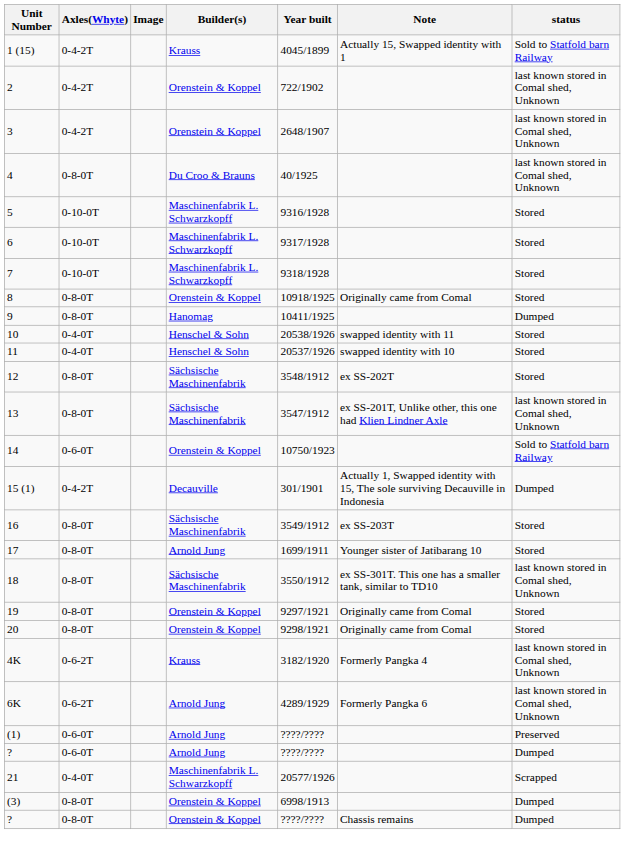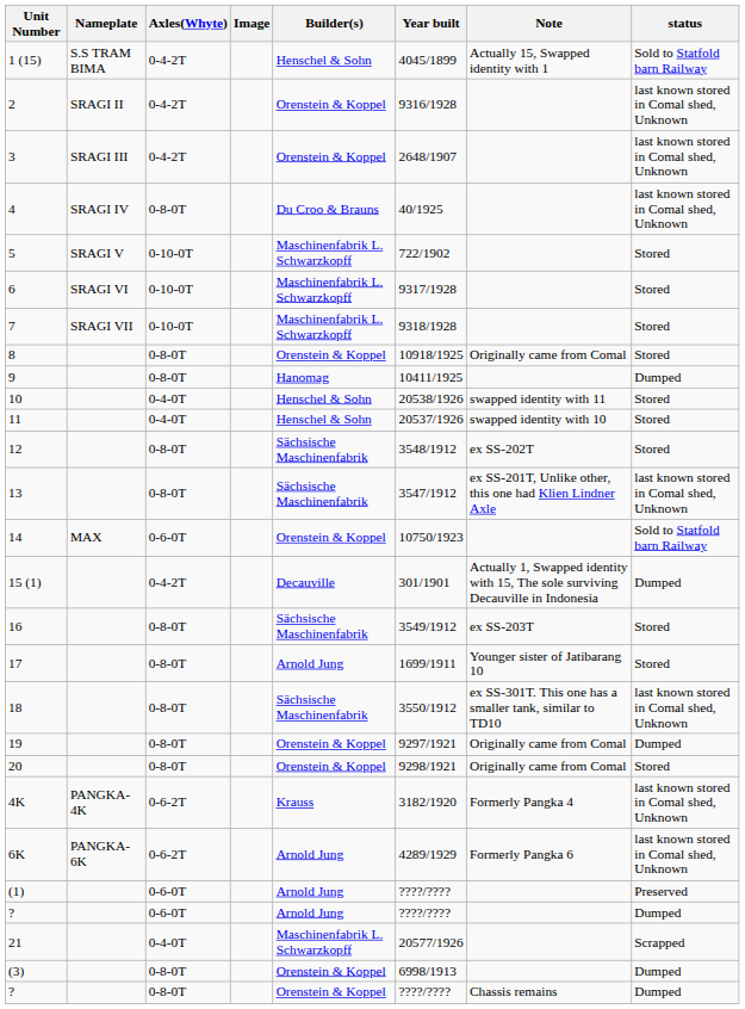+ column: Nameplate | S.S TRAM BIMA | SRAGI II | SRAGI III | SRAGI IV | SRAGI V | SRAGI VI | SRAGI VII | MAX | PANGKA-4K | PANGKA-6K
1 (15) | Builder(s): Krauss -> Henschel & Sohn
2 | Year built: 722/1902 -> 9316/1928
5 | Year built: 9316/1928 -> 722/1902
19 | status: Stored -> Dumped
